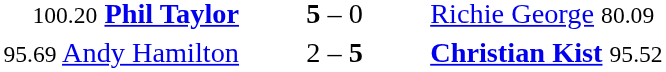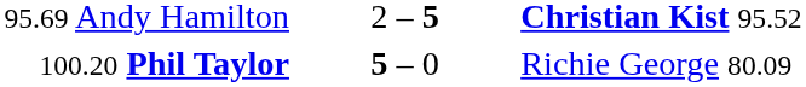rows swapped: 95.69 Andy Hamilton <-> 100.20 Phil Taylor
